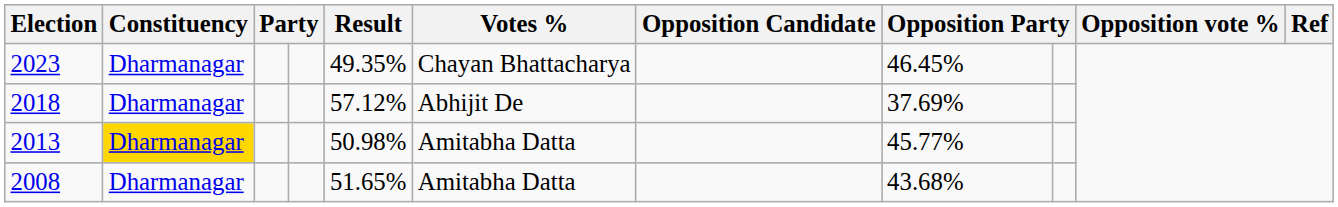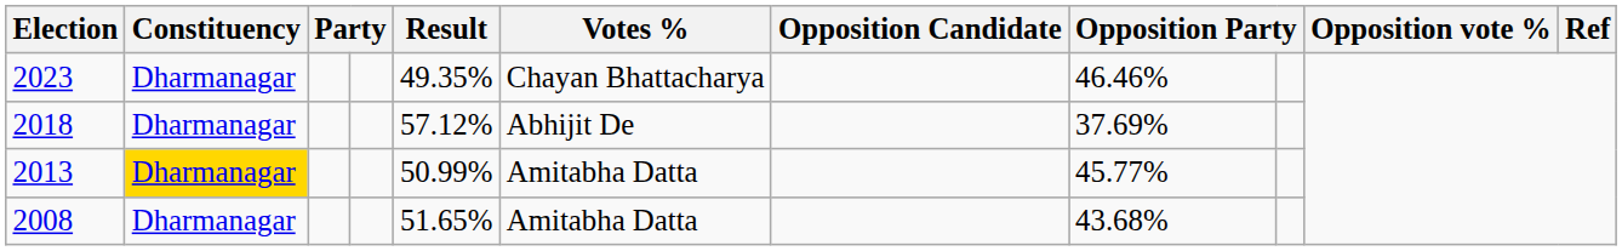2023 | column 8: 46.45% -> 46.46%
2013 | Result: 50.98% -> 50.99%
